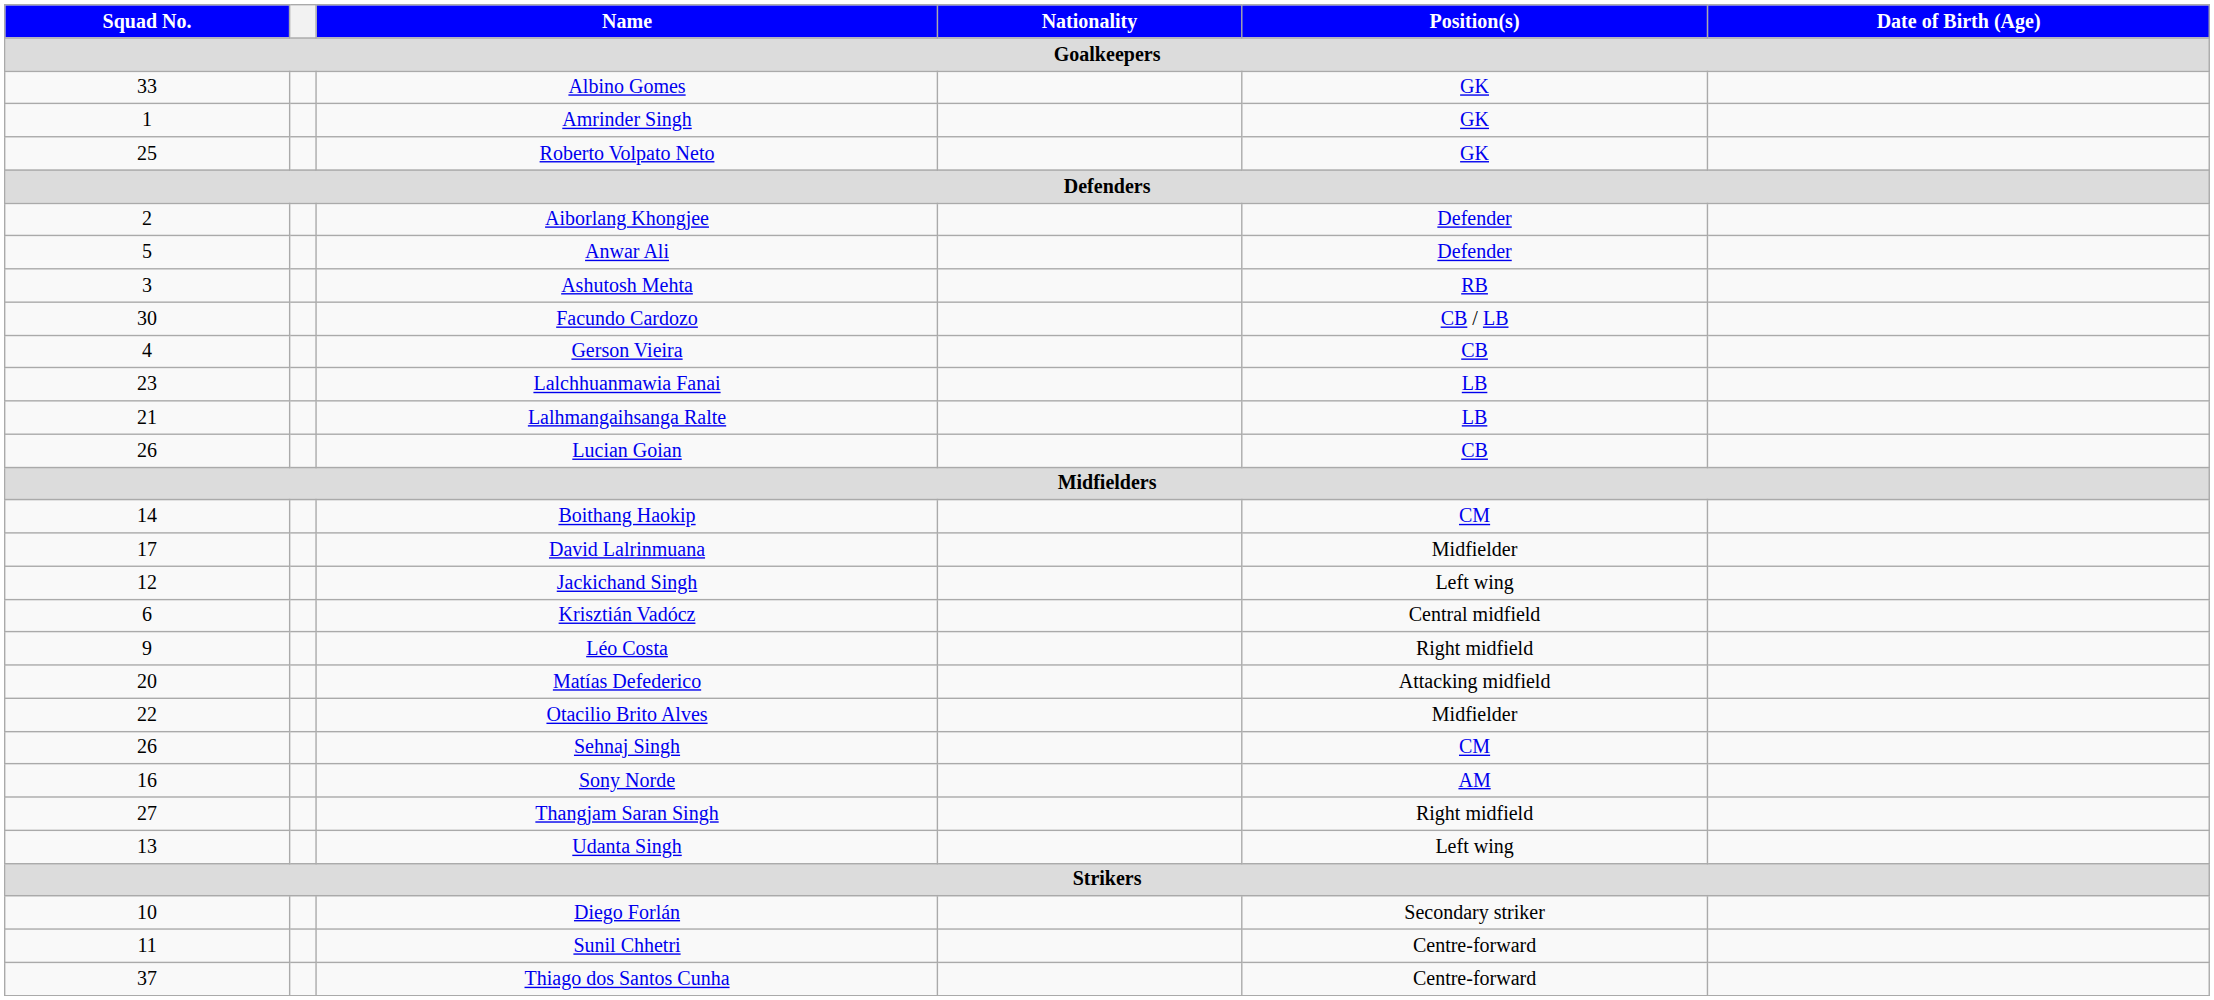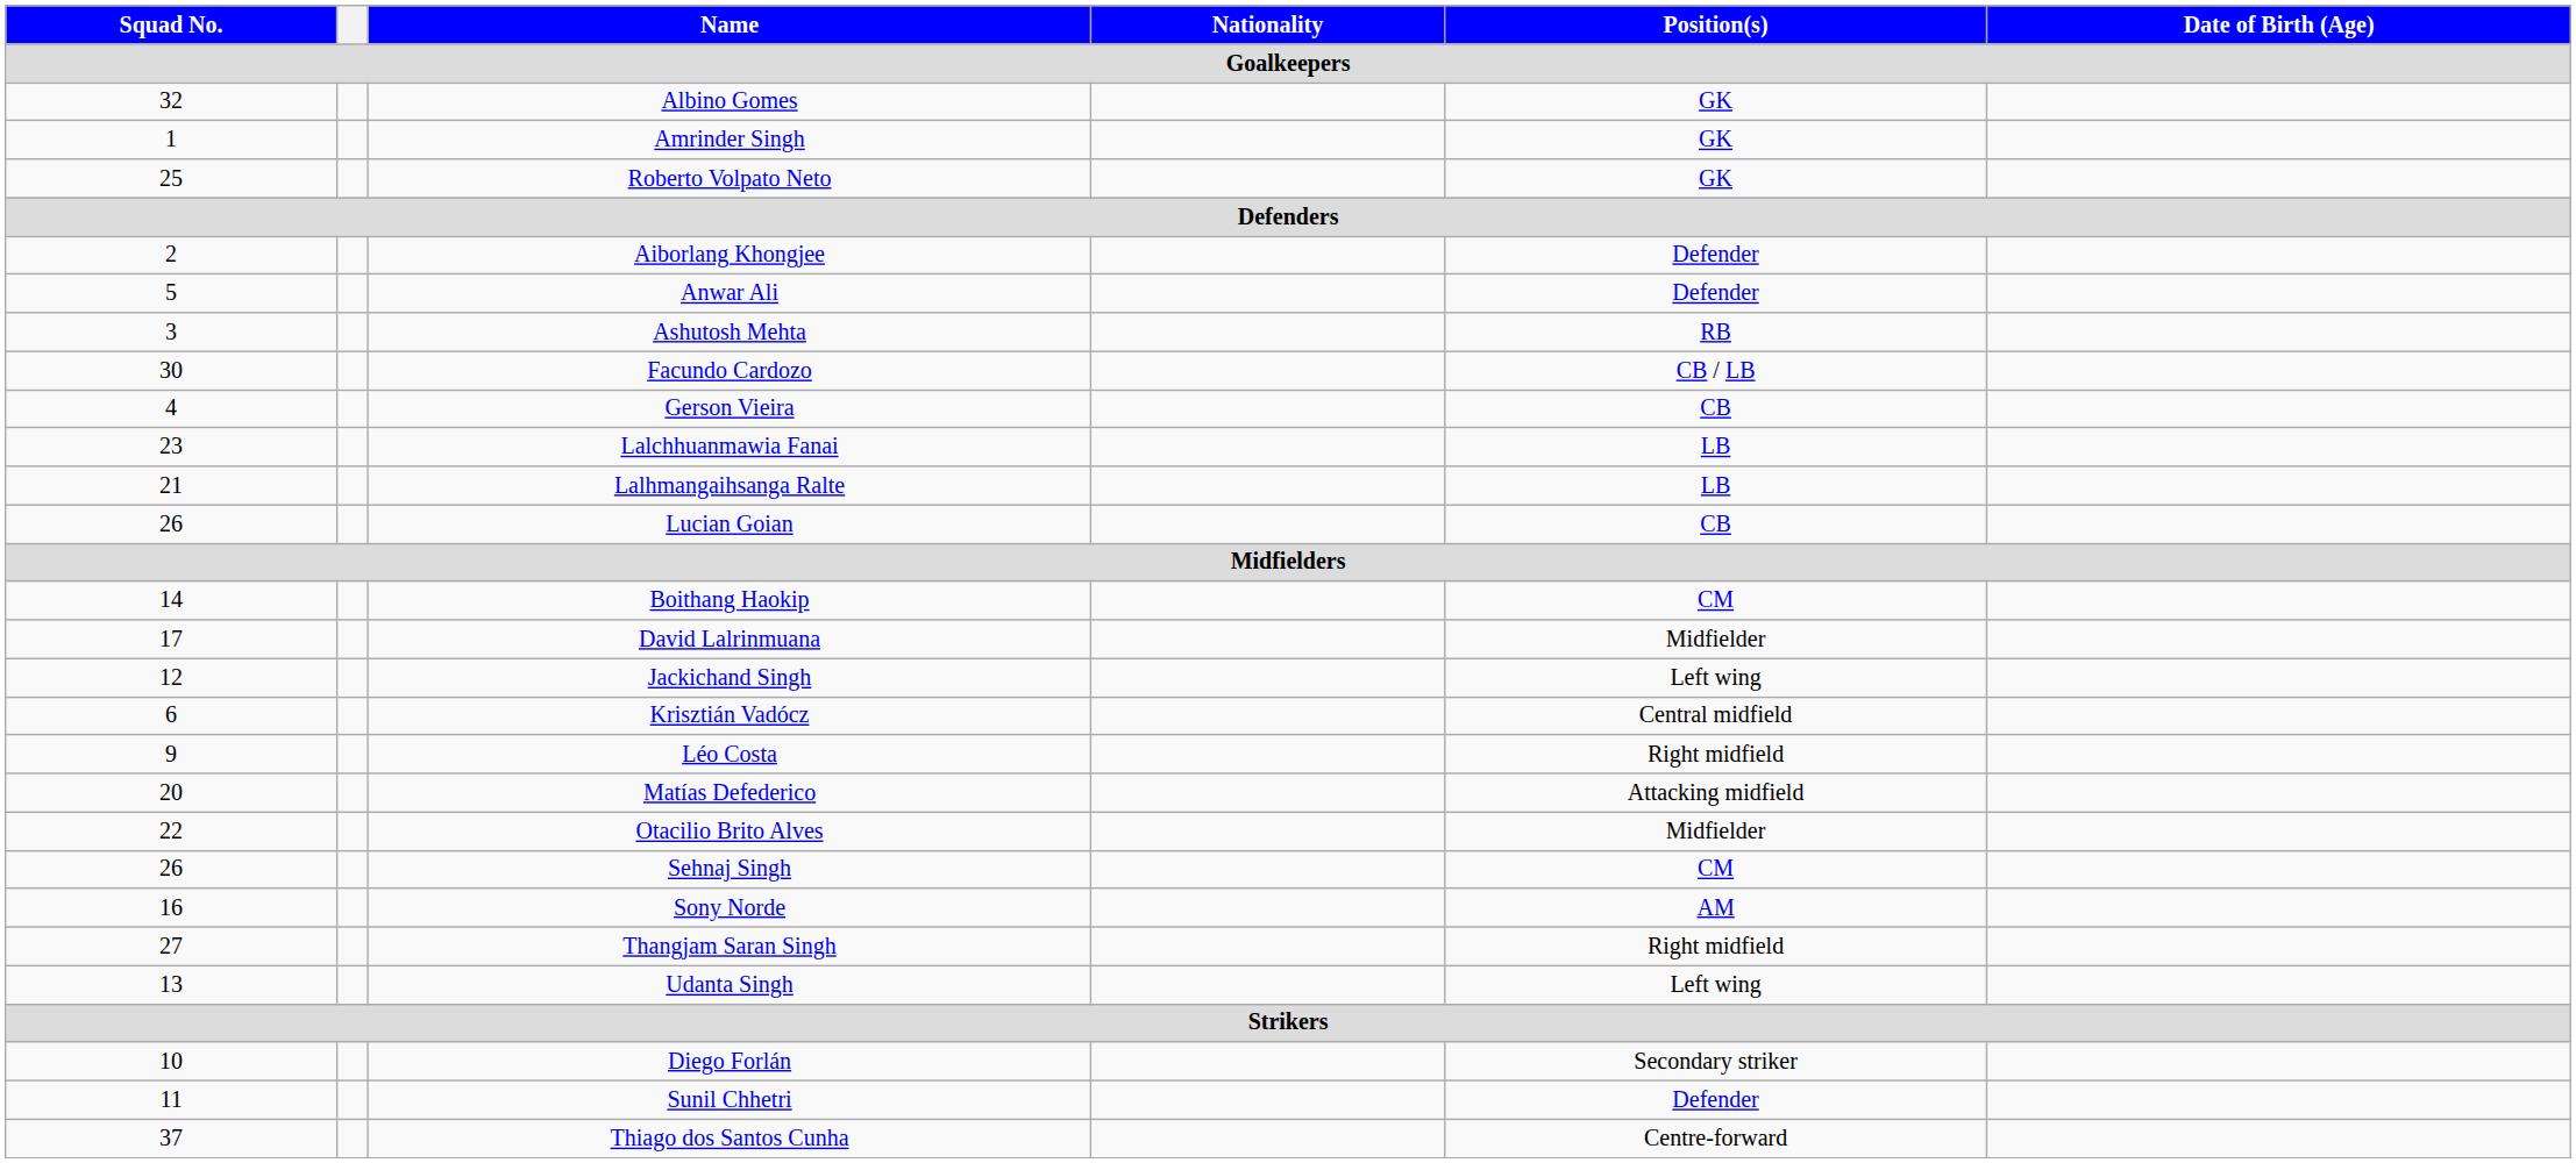Albino Gomes | Squad No.: 33 -> 32
Sunil Chhetri | Position(s): Centre-forward -> Defender
